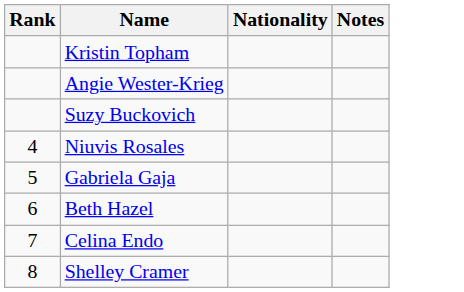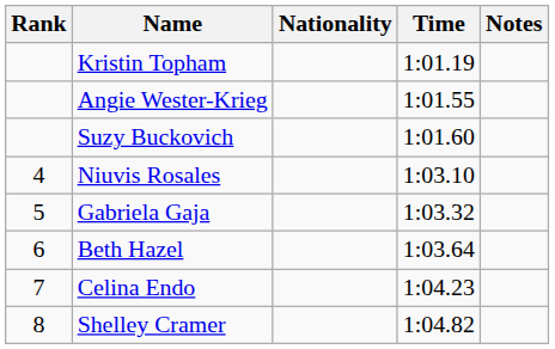+ column: Time | 1:01.19 | 1:01.55 | 1:01.60 | 1:03.10 | 1:03.32 | 1:03.64 | 1:04.23 | 1:04.82
